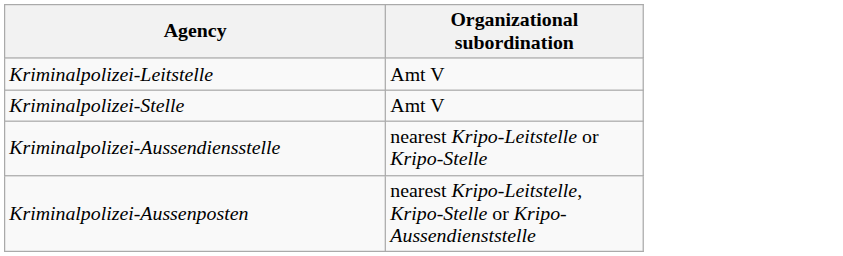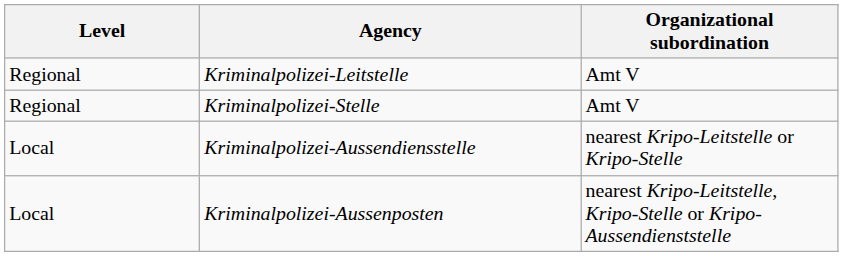+ column: Level | Regional | Regional | Local | Local
